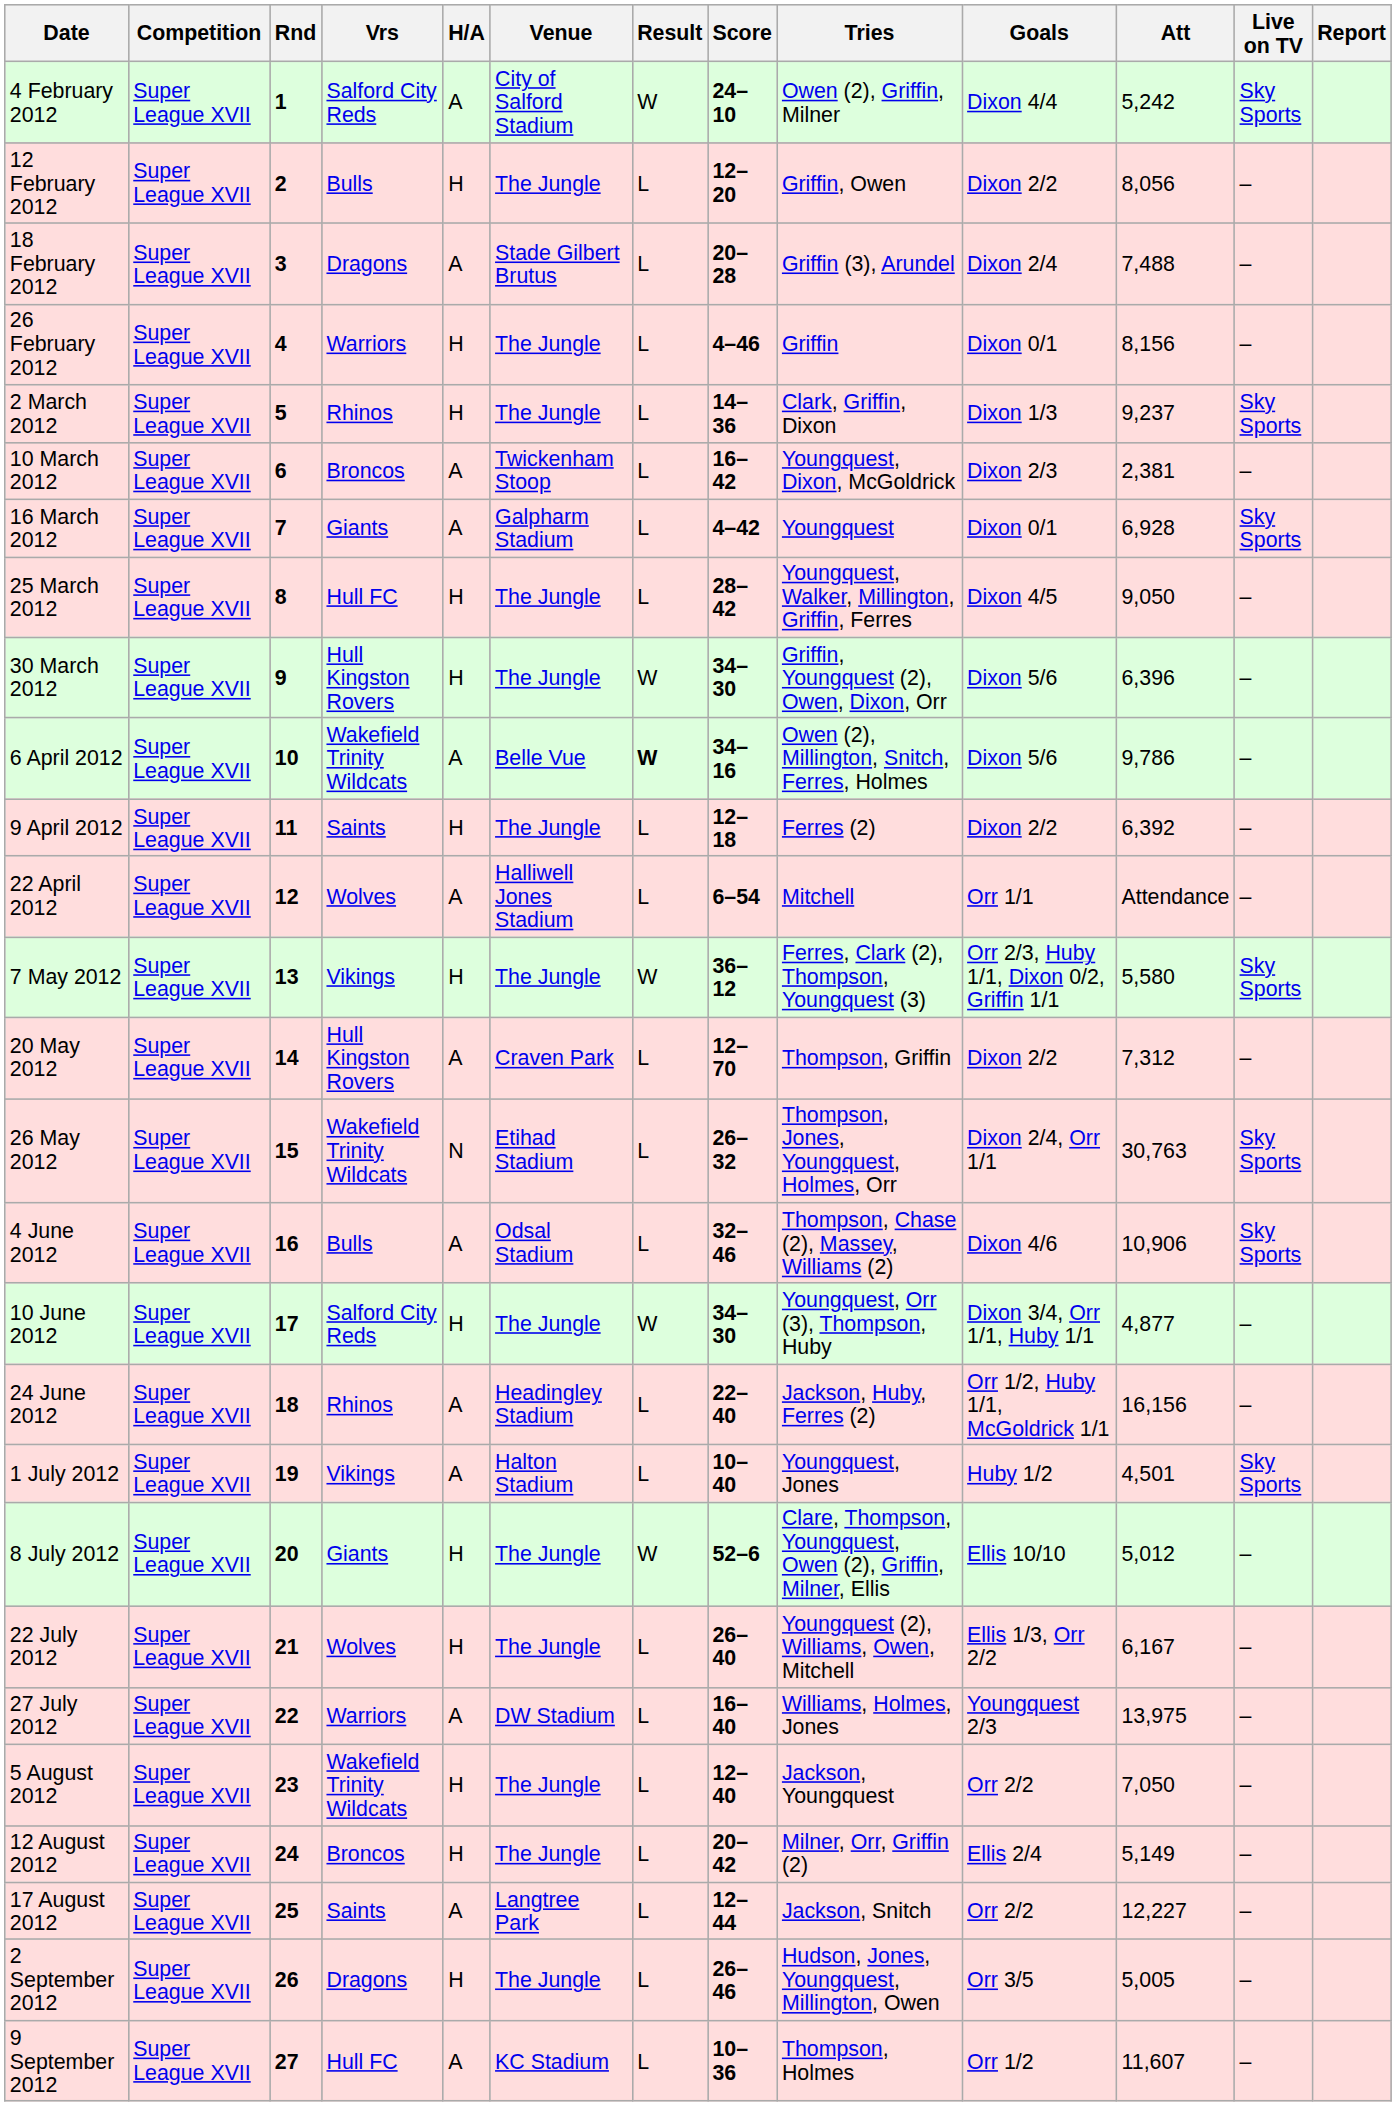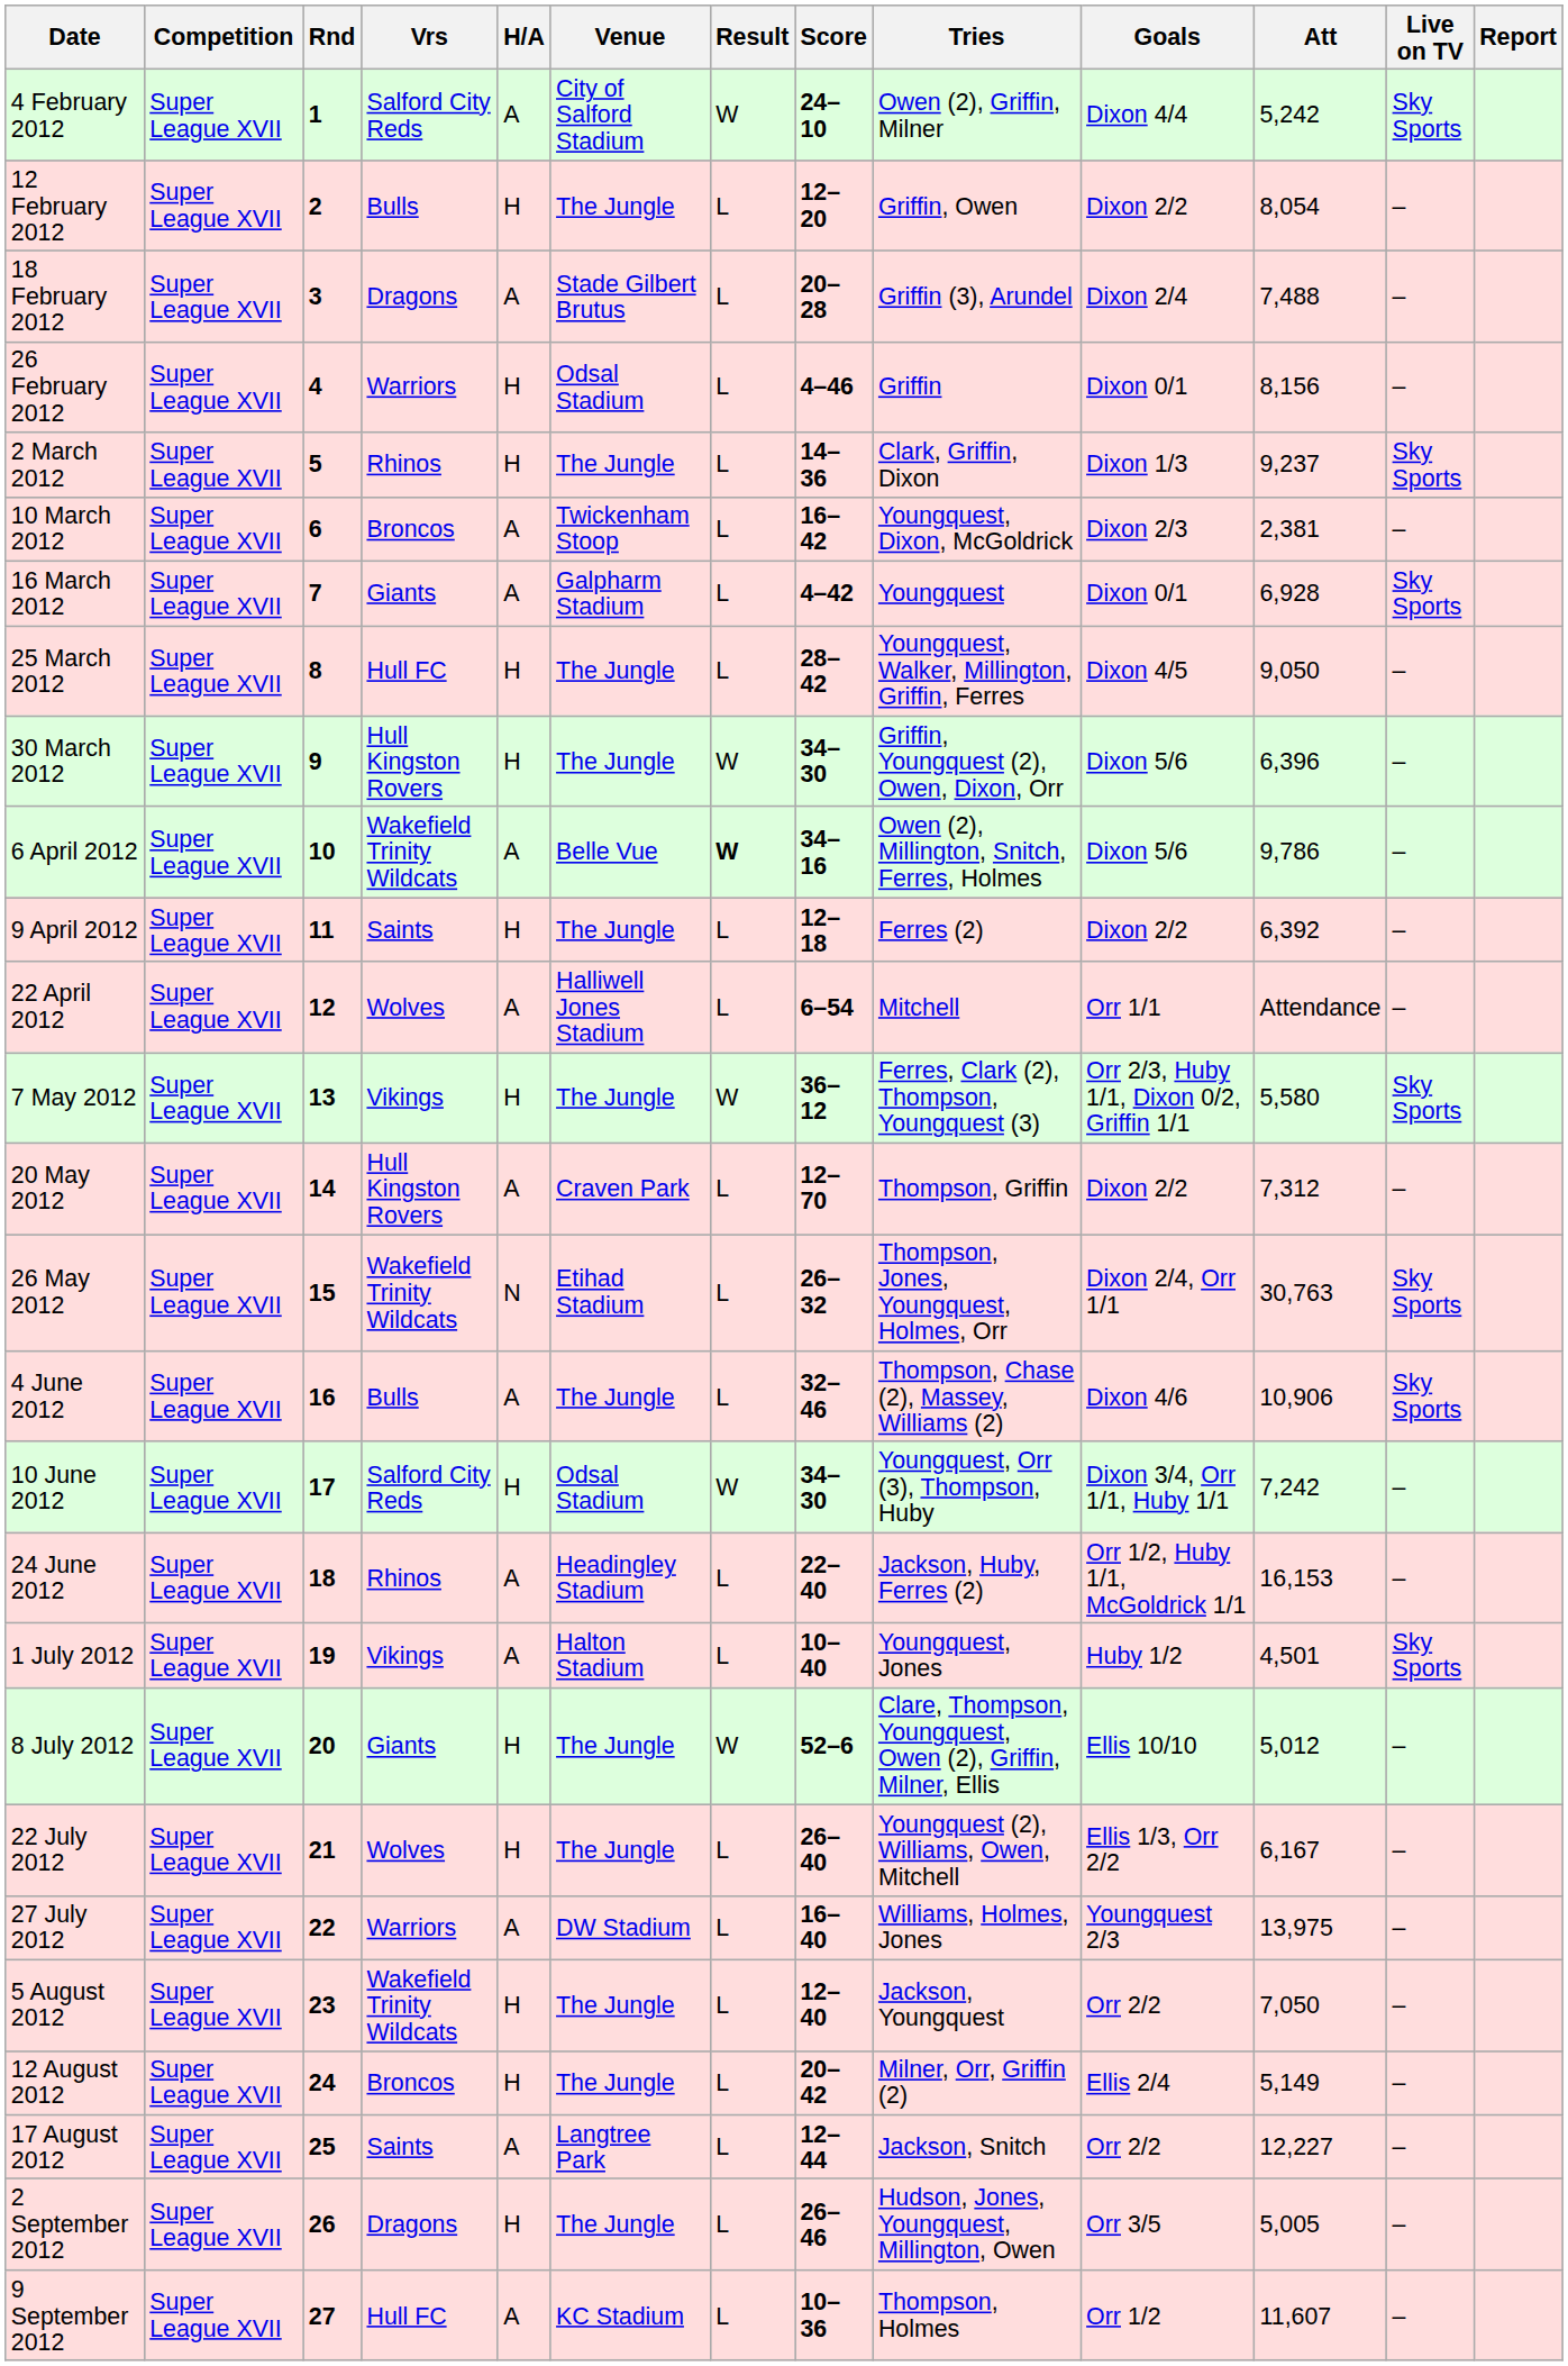12 February 2012 | Att: 8,056 -> 8,054
26 February 2012 | Venue: The Jungle -> Odsal Stadium
4 June 2012 | Venue: Odsal Stadium -> The Jungle
10 June 2012 | Venue: The Jungle -> Odsal Stadium
10 June 2012 | Att: 4,877 -> 7,242
24 June 2012 | Att: 16,156 -> 16,153
